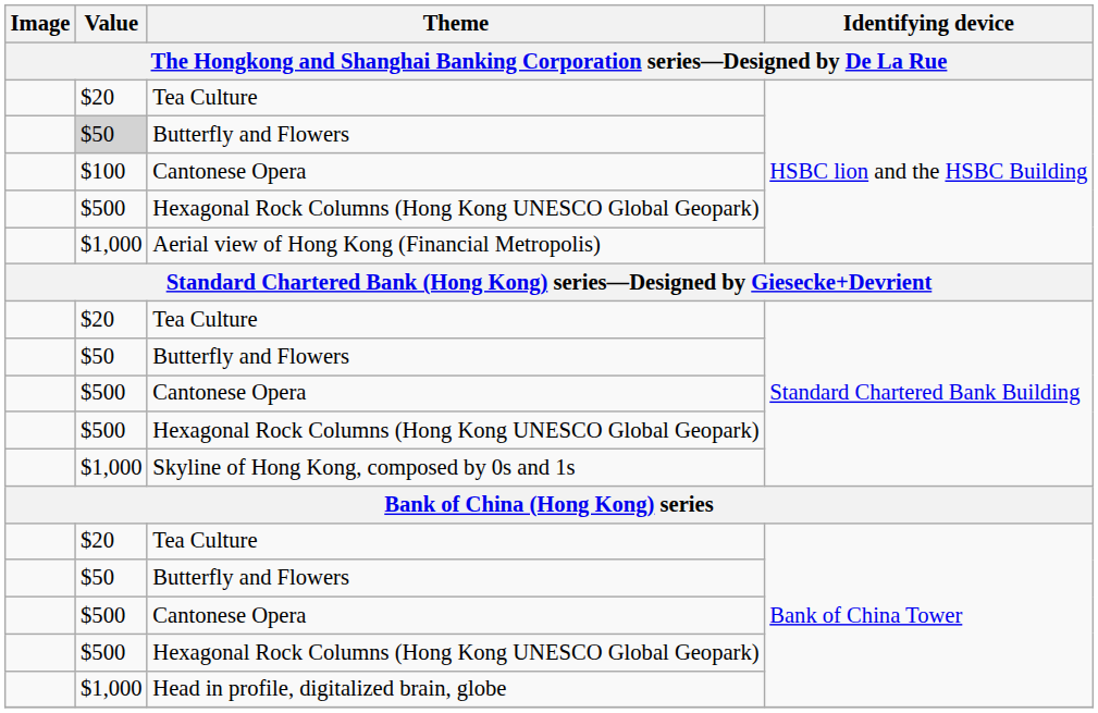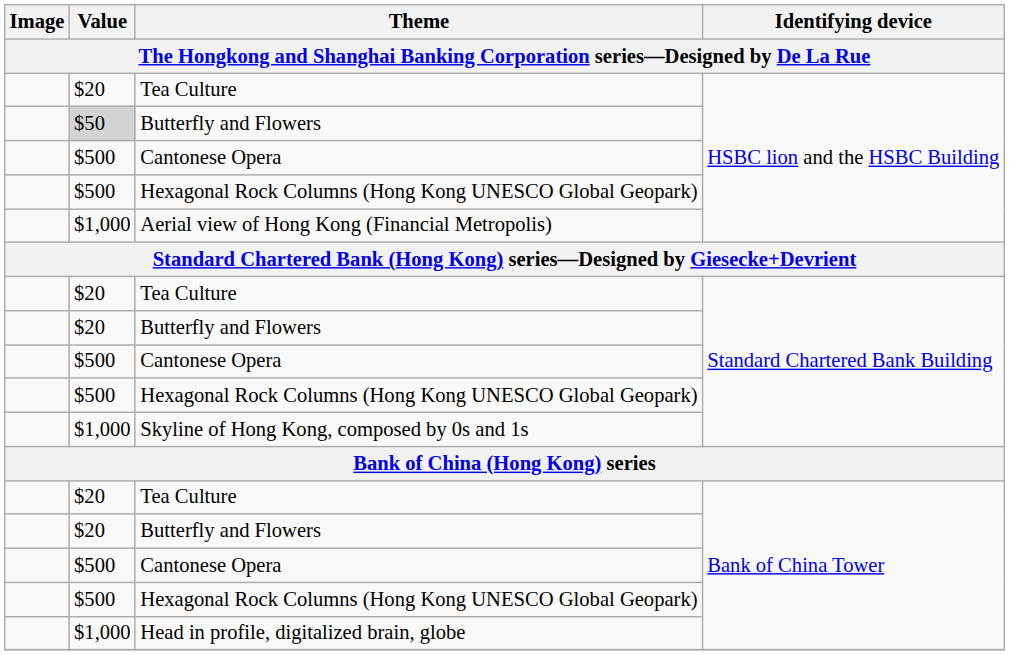Cantonese Opera / HSBC lion and the HSBC Building | Value: $100 -> $500
Butterfly and Flowers / Standard Chartered Bank Building | Value: $50 -> $20
Butterfly and Flowers / Bank of China Tower | Value: $50 -> $20
